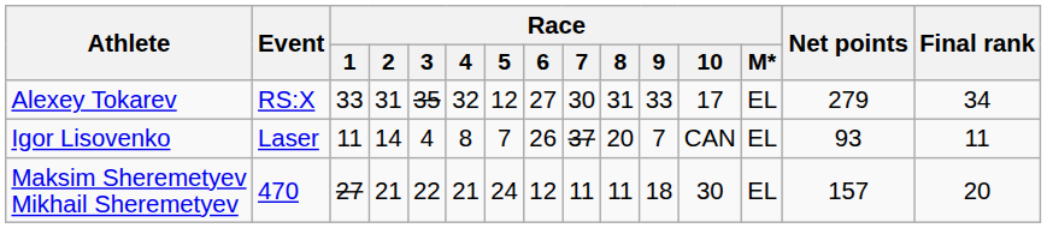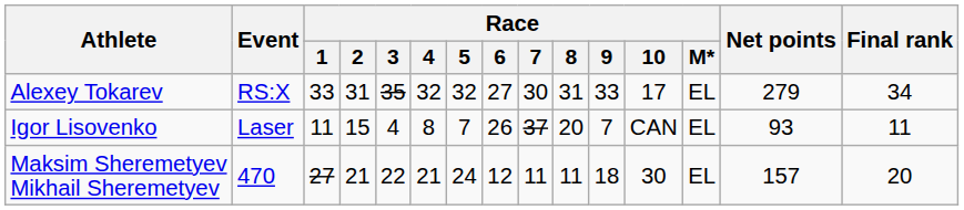Alexey Tokarev | Race / 5: 12 -> 32
Igor Lisovenko | Race / 2: 14 -> 15
